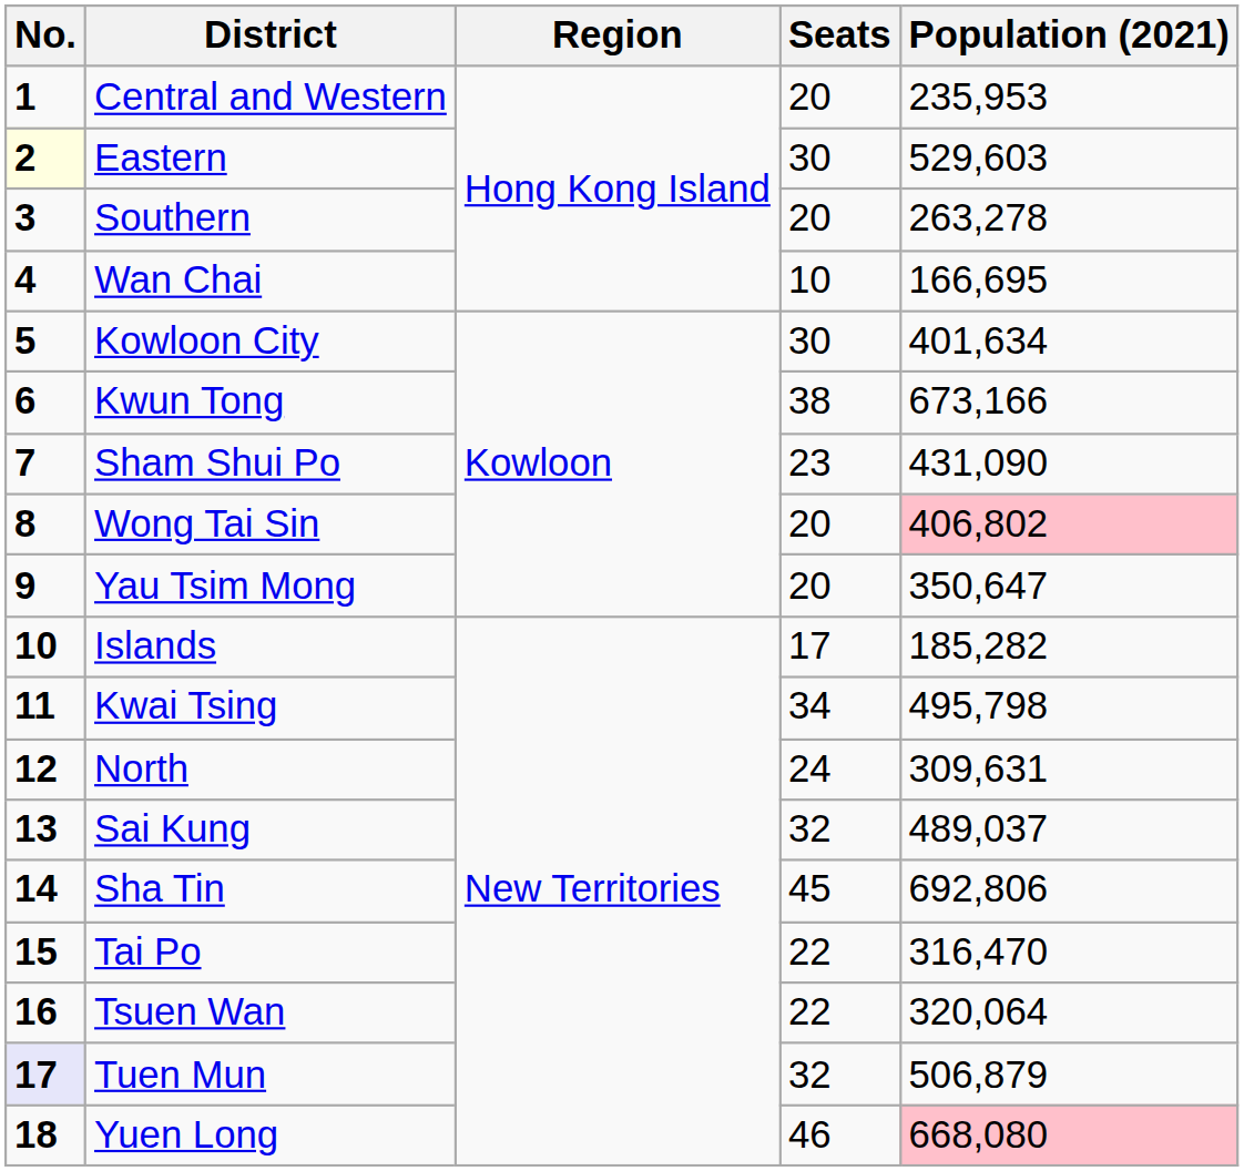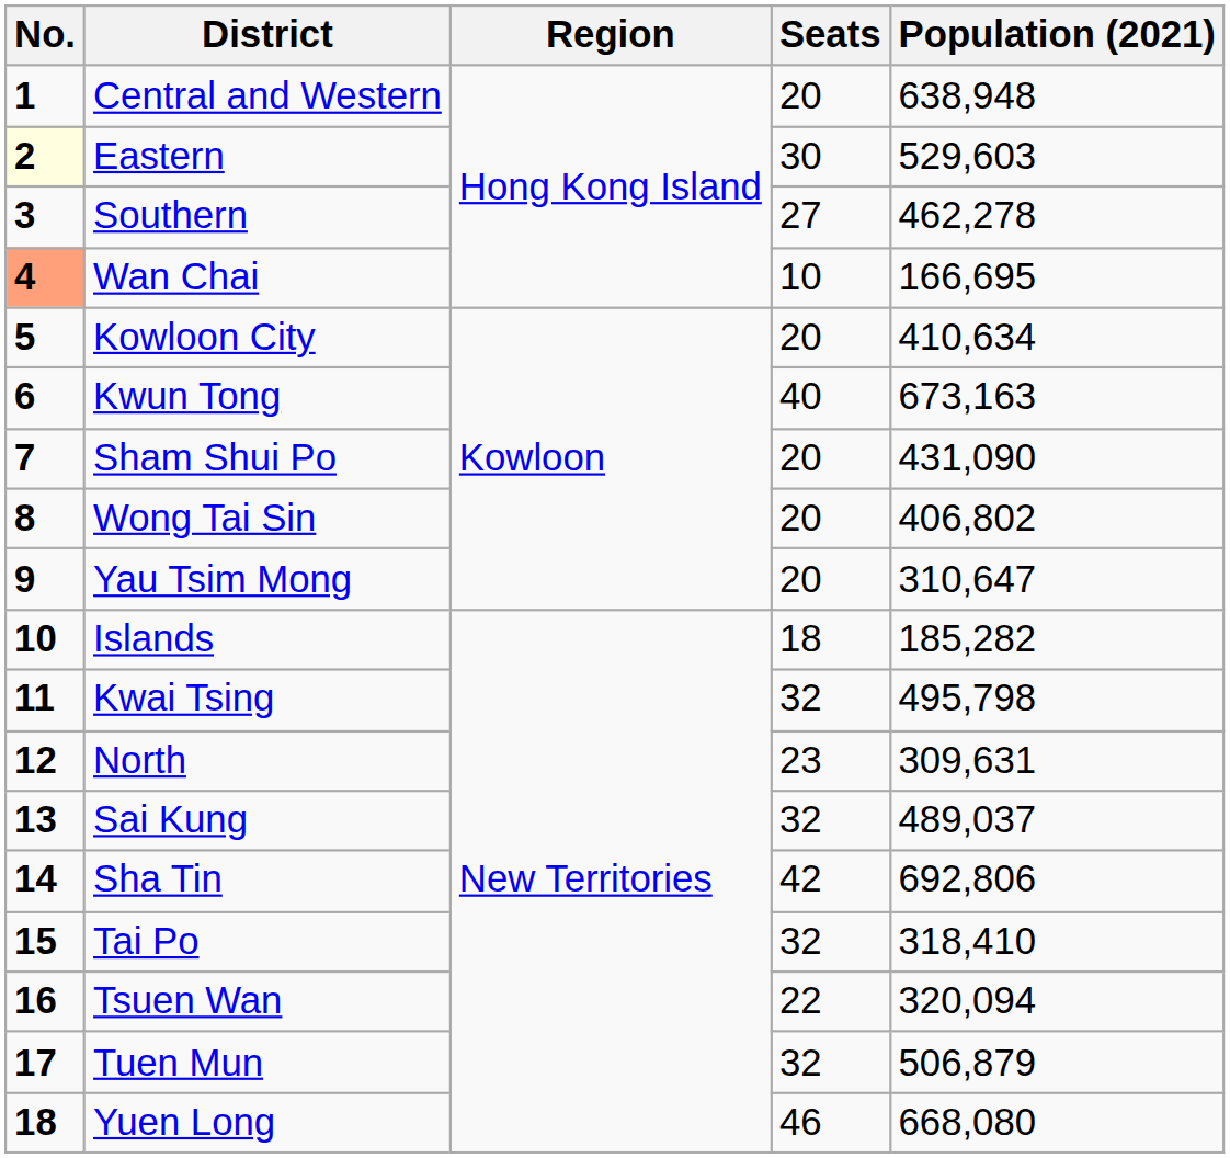Central and Western | Population (2021): 235,953 -> 638,948
Southern | Seats: 20 -> 27
Southern | Population (2021): 263,278 -> 462,278
Wan Chai | No.: no background -> lightsalmon background
Kowloon City | Seats: 30 -> 20
Kowloon City | Population (2021): 401,634 -> 410,634
Kwun Tong | Seats: 38 -> 40
Kwun Tong | Population (2021): 673,166 -> 673,163
Sham Shui Po | Seats: 23 -> 20
Wong Tai Sin | Population (2021): pink background -> no background
Yau Tsim Mong | Population (2021): 350,647 -> 310,647
Islands | Seats: 17 -> 18
Kwai Tsing | Seats: 34 -> 32
North | Seats: 24 -> 23
Sha Tin | Seats: 45 -> 42
Tai Po | Seats: 22 -> 32
Tai Po | Population (2021): 316,470 -> 318,410
Tsuen Wan | Population (2021): 320,064 -> 320,094
Tuen Mun | No.: lavender background -> no background
Yuen Long | Population (2021): pink background -> no background
